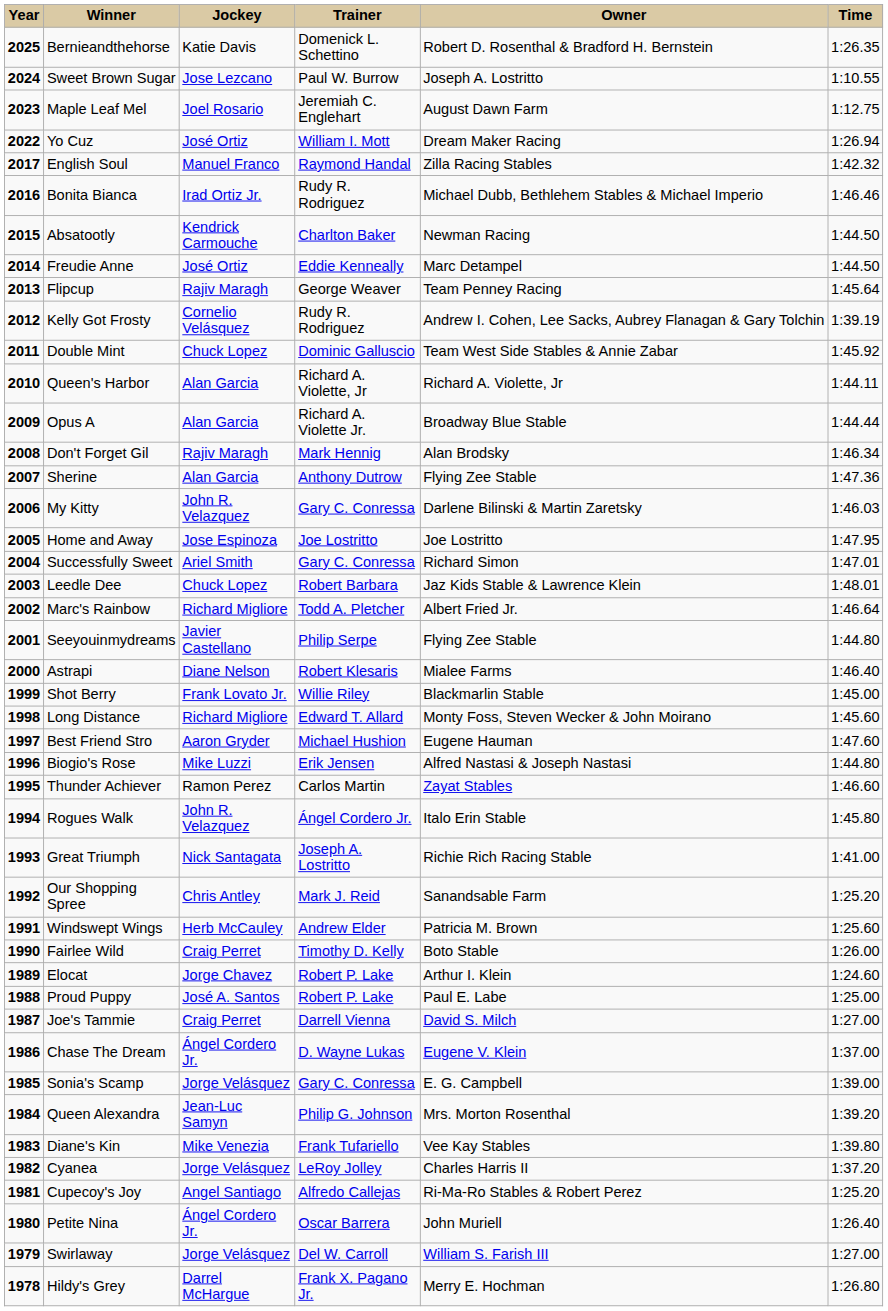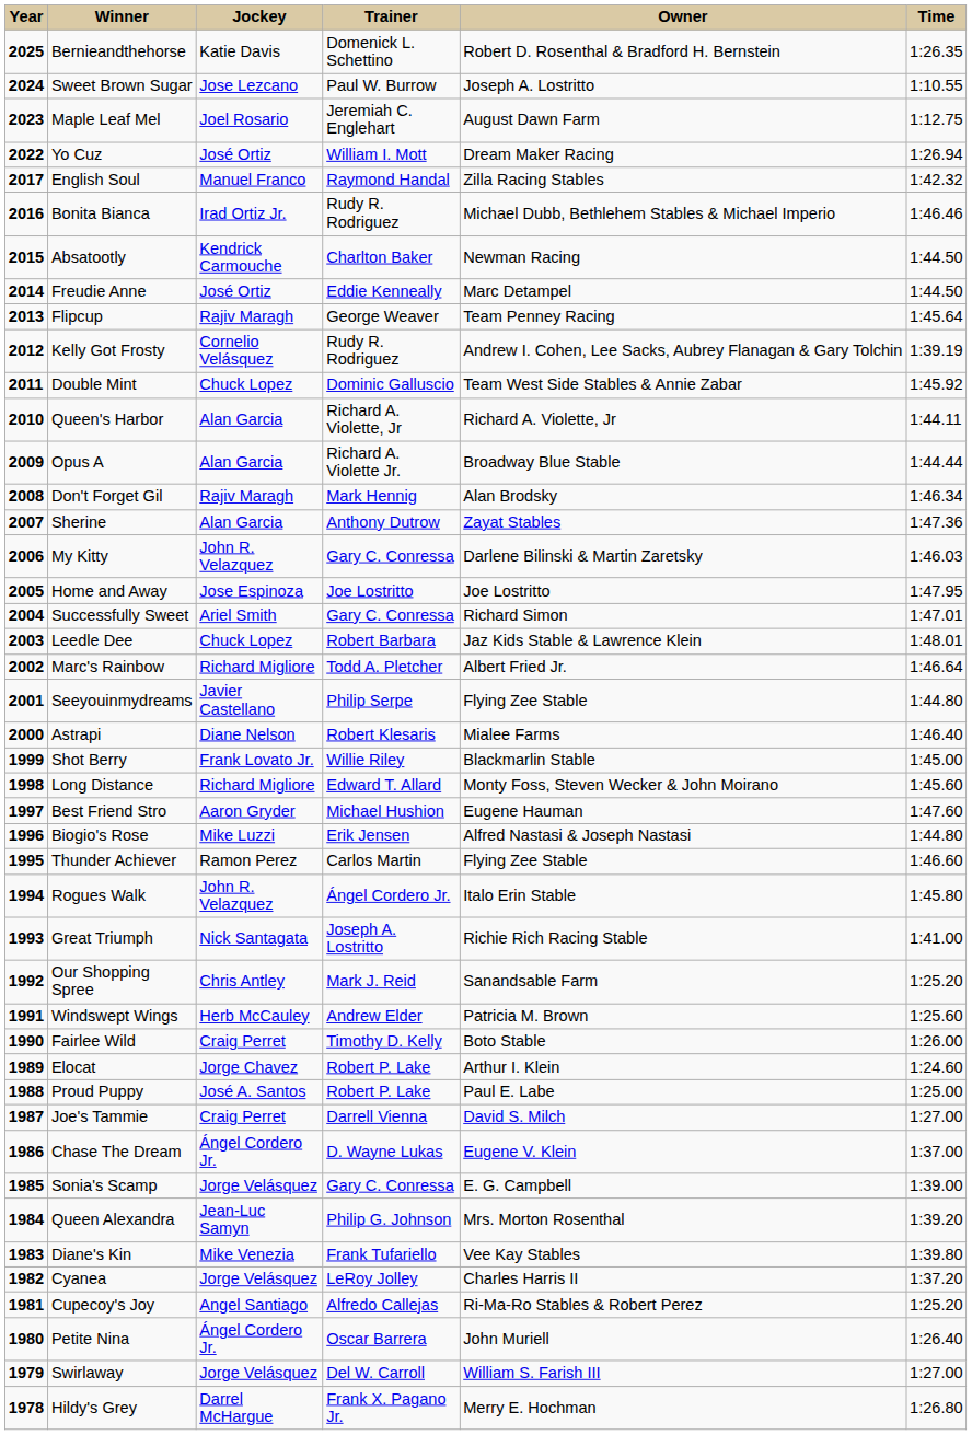Sherine | Owner: Flying Zee Stable -> Zayat Stables
Thunder Achiever | Owner: Zayat Stables -> Flying Zee Stable
